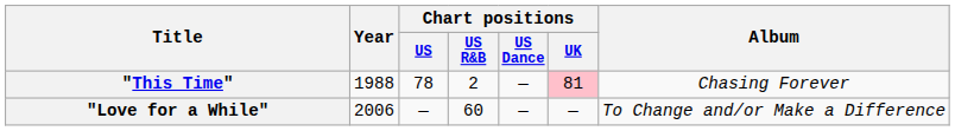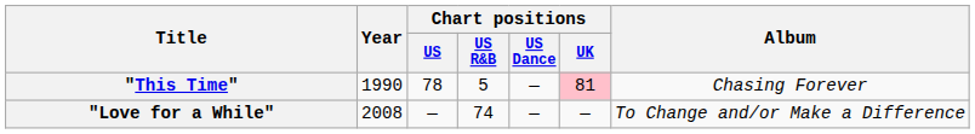"This Time" | Year: 1988 -> 1990
"This Time" | Chart positions / US R&B: 2 -> 5
"Love for a While" | Year: 2006 -> 2008
"Love for a While" | Chart positions / US R&B: 60 -> 74
